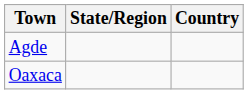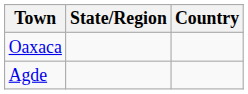rows swapped: Agde <-> Oaxaca
